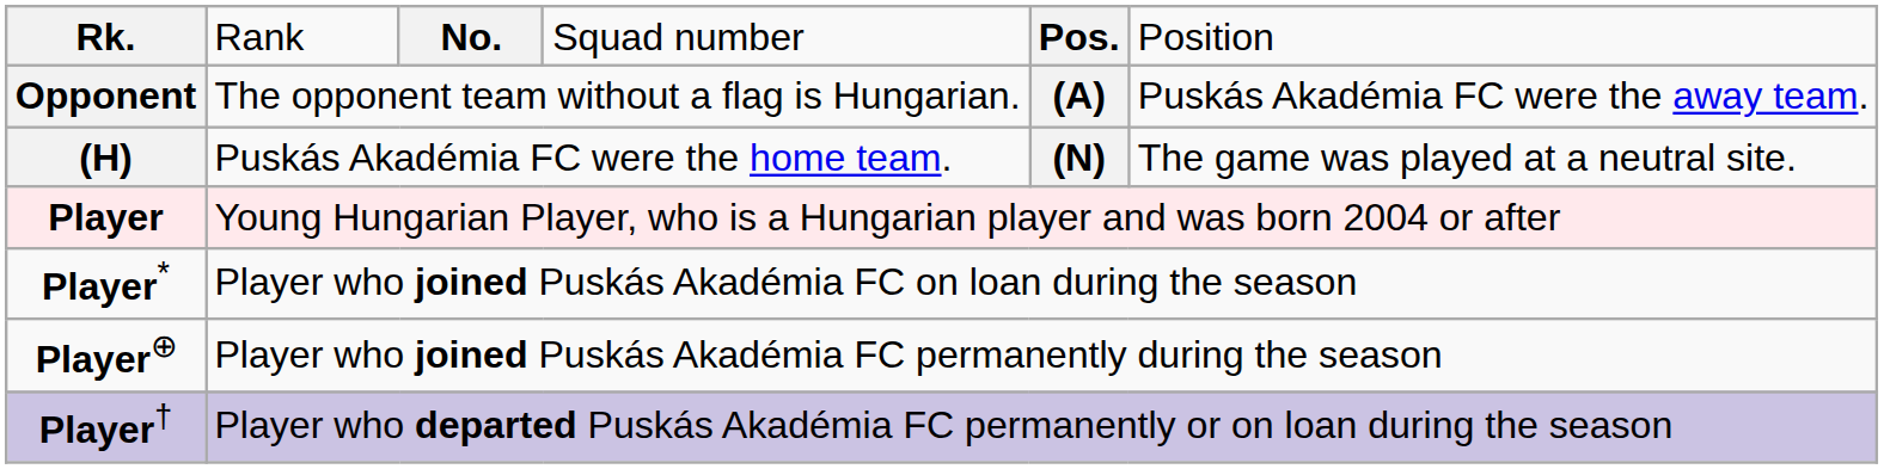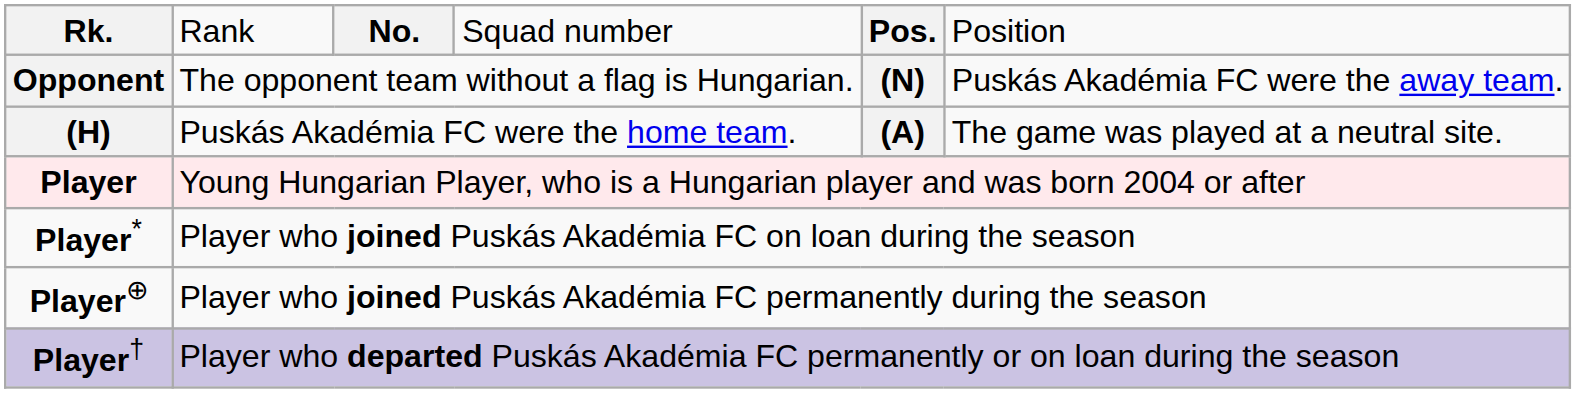Opponent | column 5: (A) -> (N)
(H) | column 5: (N) -> (A)
